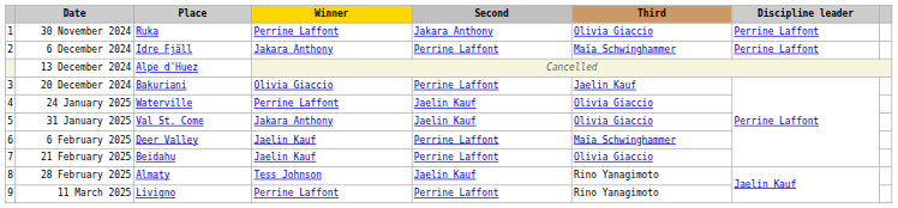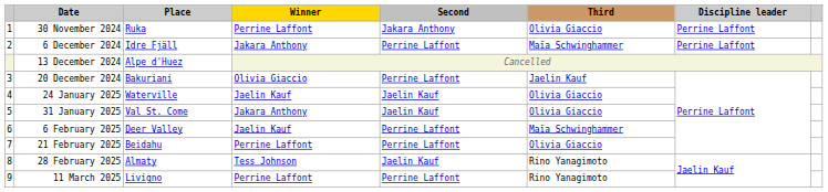24 January 2025 | Winner: Perrine Laffont -> Jaelin Kauf
21 February 2025 | Winner: Jaelin Kauf -> Perrine Laffont
